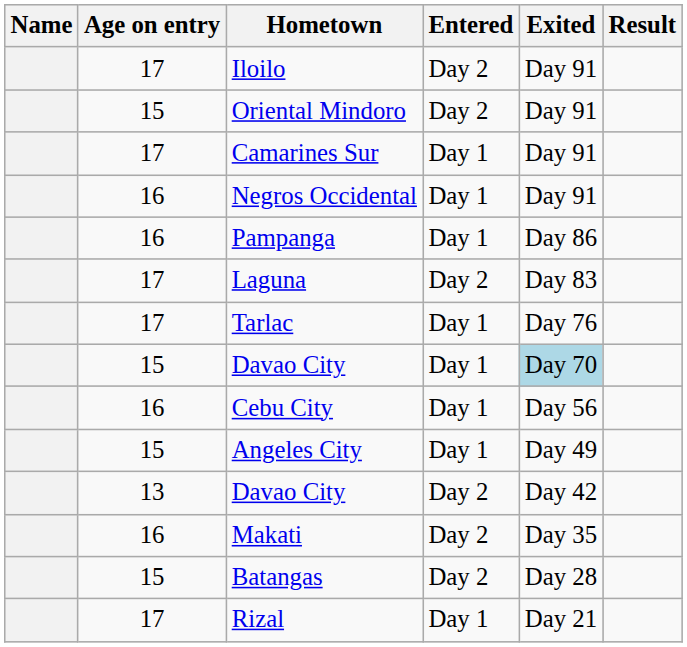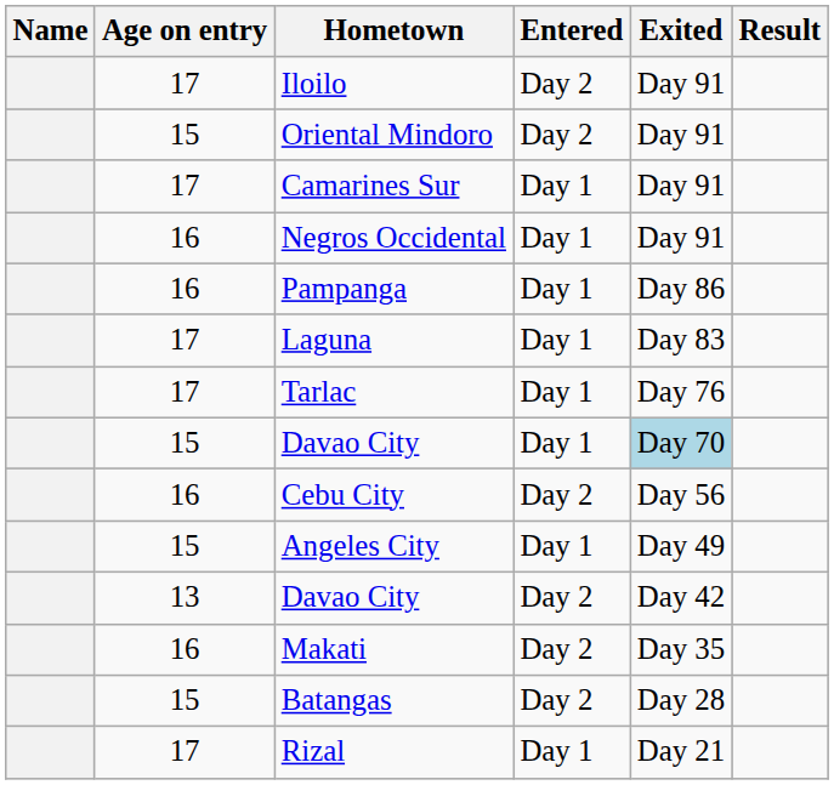Laguna | Entered: Day 2 -> Day 1
Cebu City | Entered: Day 1 -> Day 2
